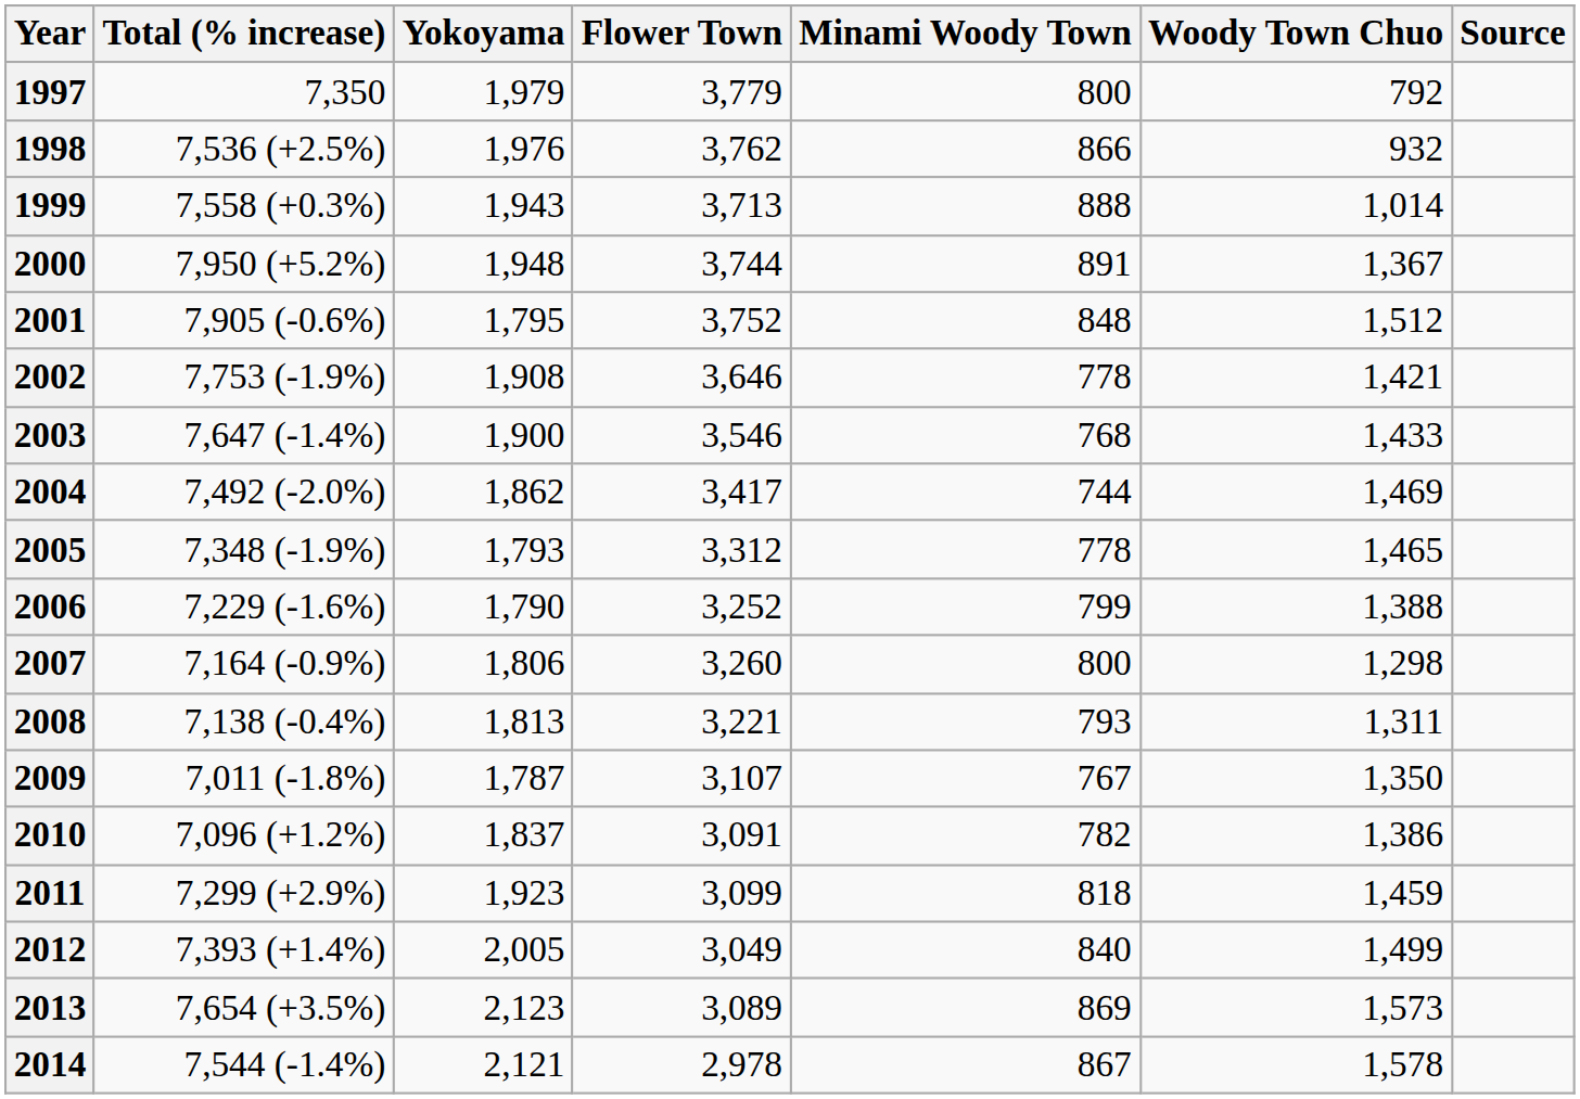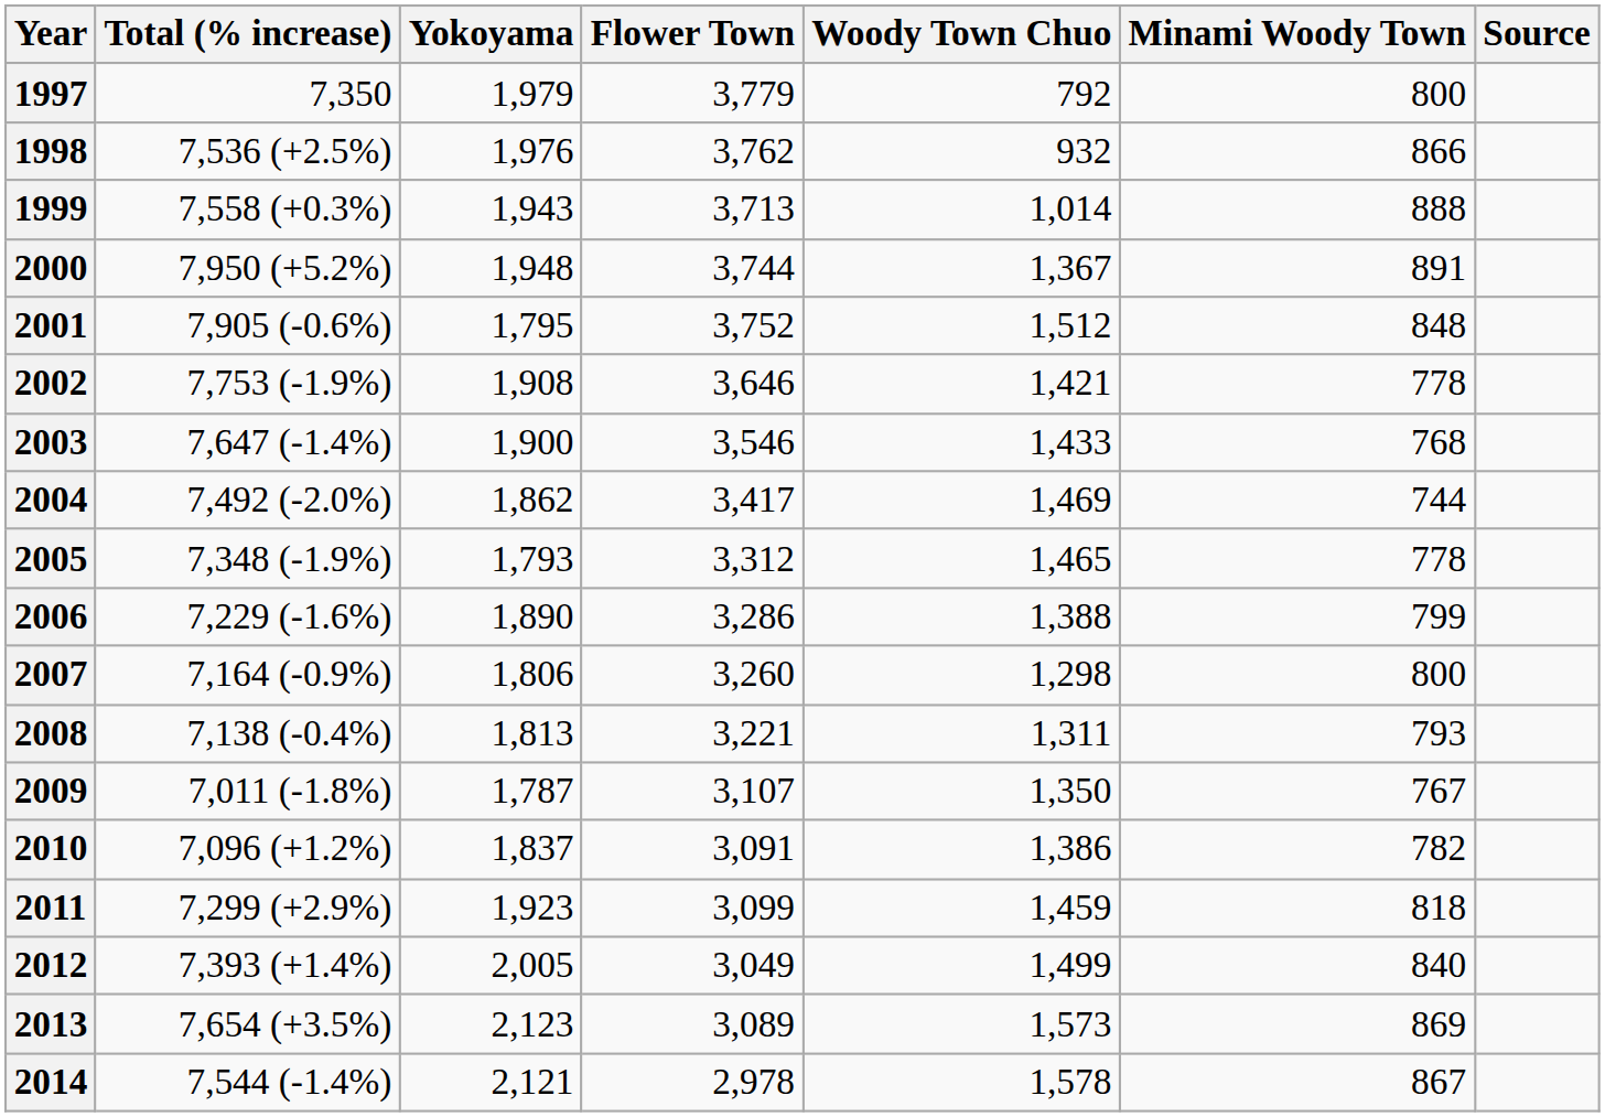columns swapped: Minami Woody Town <-> Woody Town Chuo
2006 | Yokoyama: 1,790 -> 1,890
2006 | Flower Town: 3,252 -> 3,286
